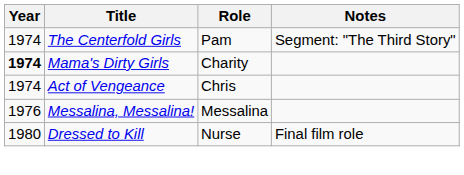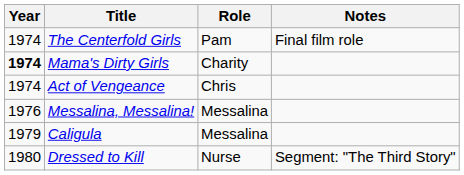The Centerfold Girls | Notes: Segment: "The Third Story" -> Final film role
+ row: 1979 | Caligula | Messalina
Dressed to Kill | Notes: Final film role -> Segment: "The Third Story"
